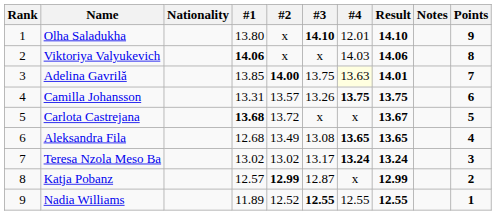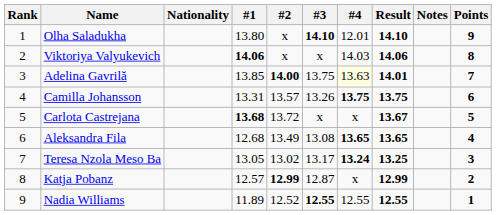Teresa Nzola Meso Ba | #1: 13.02 -> 13.05
Teresa Nzola Meso Ba | Result: 13.24 -> 13.25
